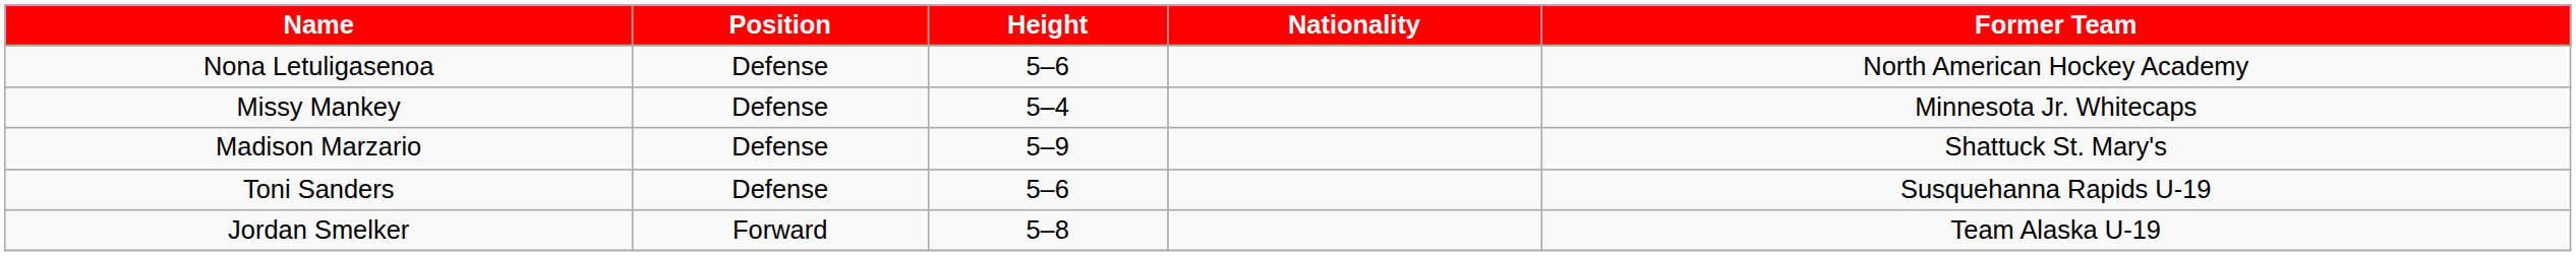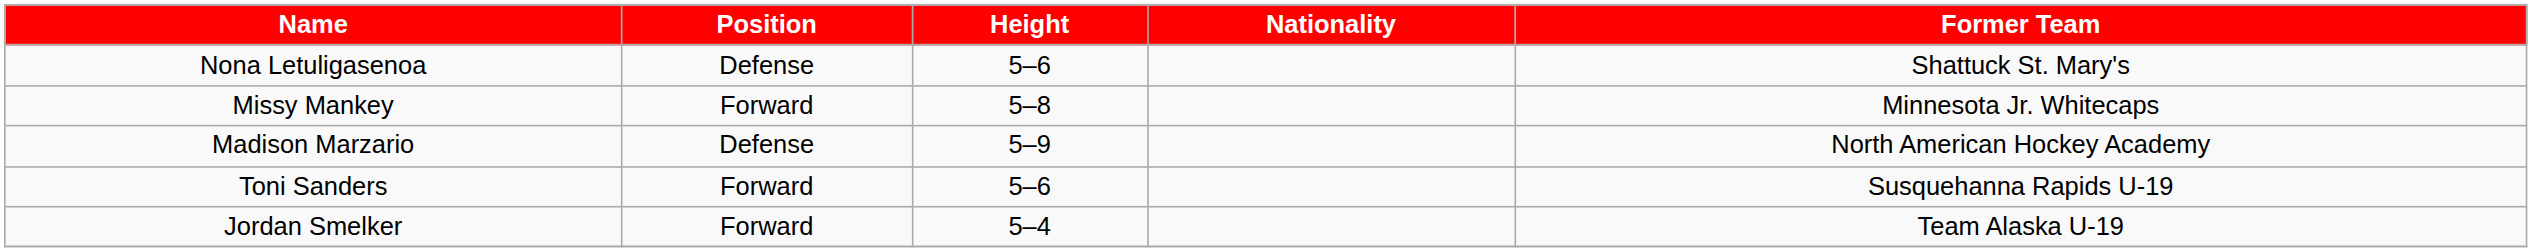Nona Letuligasenoa | Former Team: North American Hockey Academy -> Shattuck St. Mary's
Missy Mankey | Position: Defense -> Forward
Missy Mankey | Height: 5–4 -> 5–8
Madison Marzario | Former Team: Shattuck St. Mary's -> North American Hockey Academy
Toni Sanders | Position: Defense -> Forward
Jordan Smelker | Height: 5–8 -> 5–4
